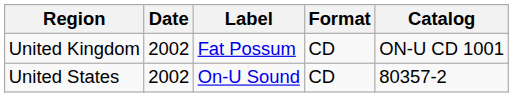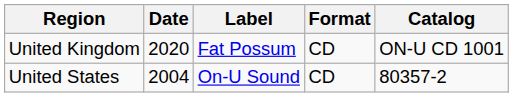United Kingdom | Date: 2002 -> 2020
United States | Date: 2002 -> 2004
